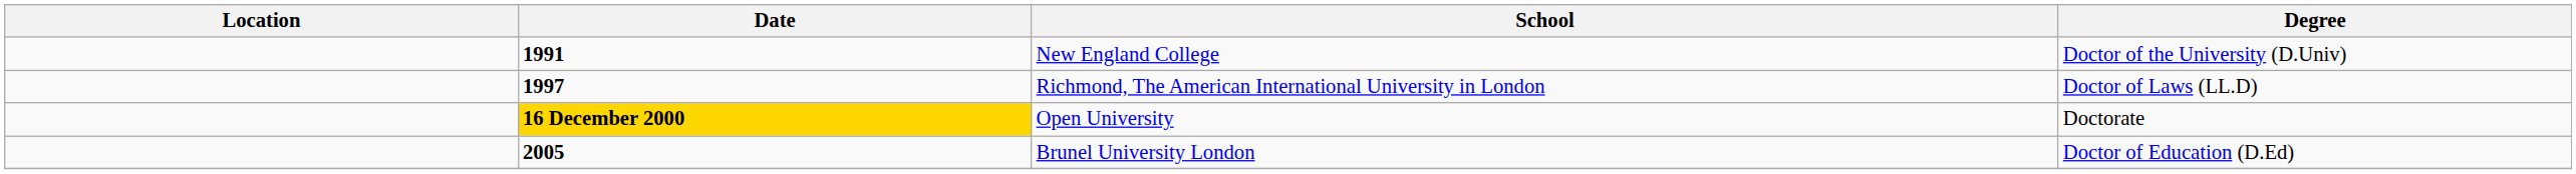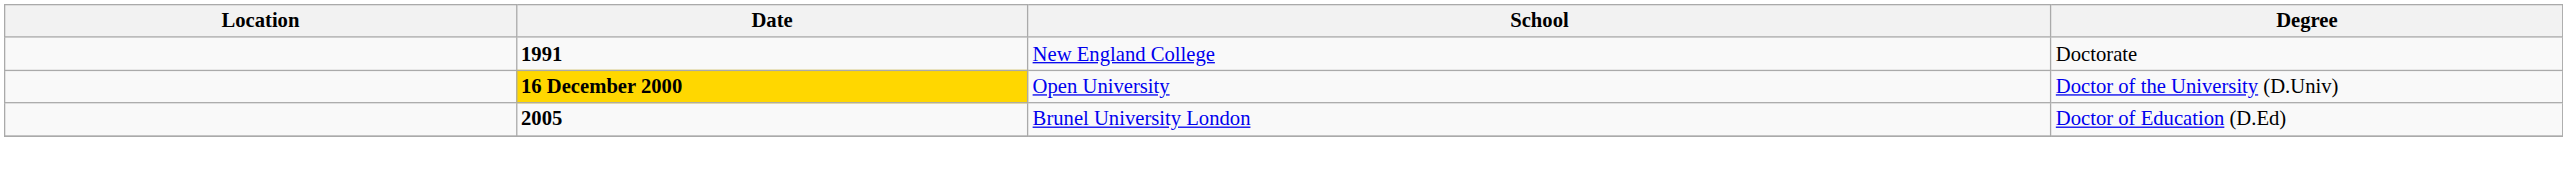New England College | Degree: Doctor of the University (D.Univ) -> Doctorate
- row: 1997 | Richmond, The American International University in London | Doctor of Laws (LL.D)
Open University | Degree: Doctorate -> Doctor of the University (D.Univ)
